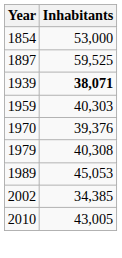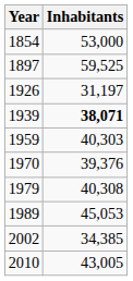+ row: 1926 | 31,197
